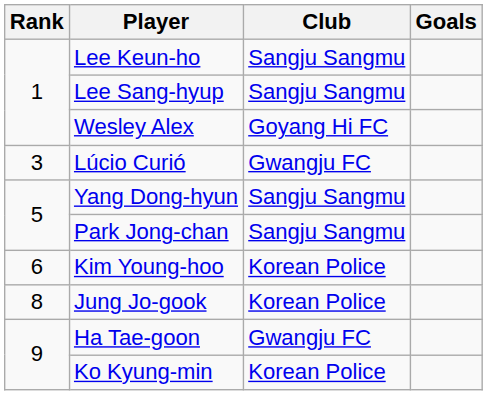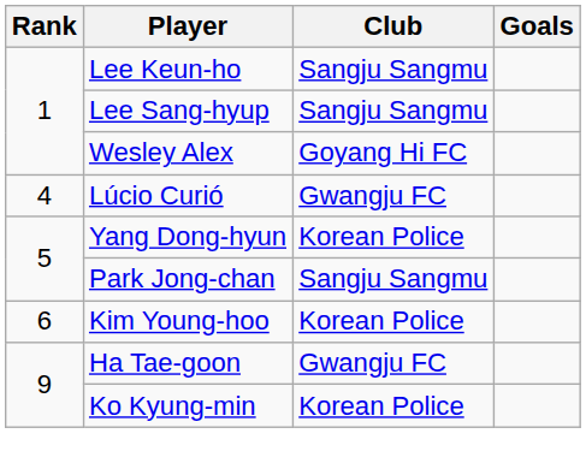Lúcio Curió | Rank: 3 -> 4
Yang Dong-hyun | Club: Sangju Sangmu -> Korean Police
- row: 8 | Jung Jo-gook | Korean Police
